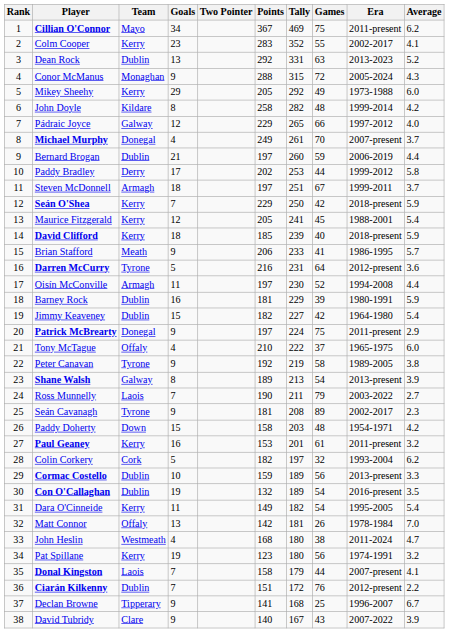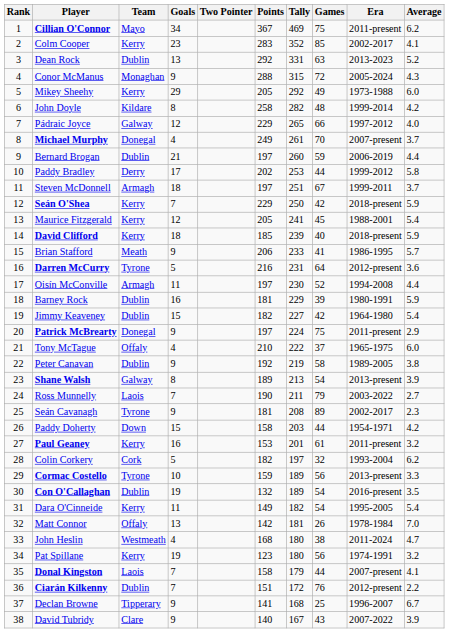Colm Cooper | Games: 55 -> 85
Peter Canavan | Team: Tyrone -> Dublin
Paddy Doherty | Games: 48 -> 44
Cormac Costello | Team: Dublin -> Tyrone
